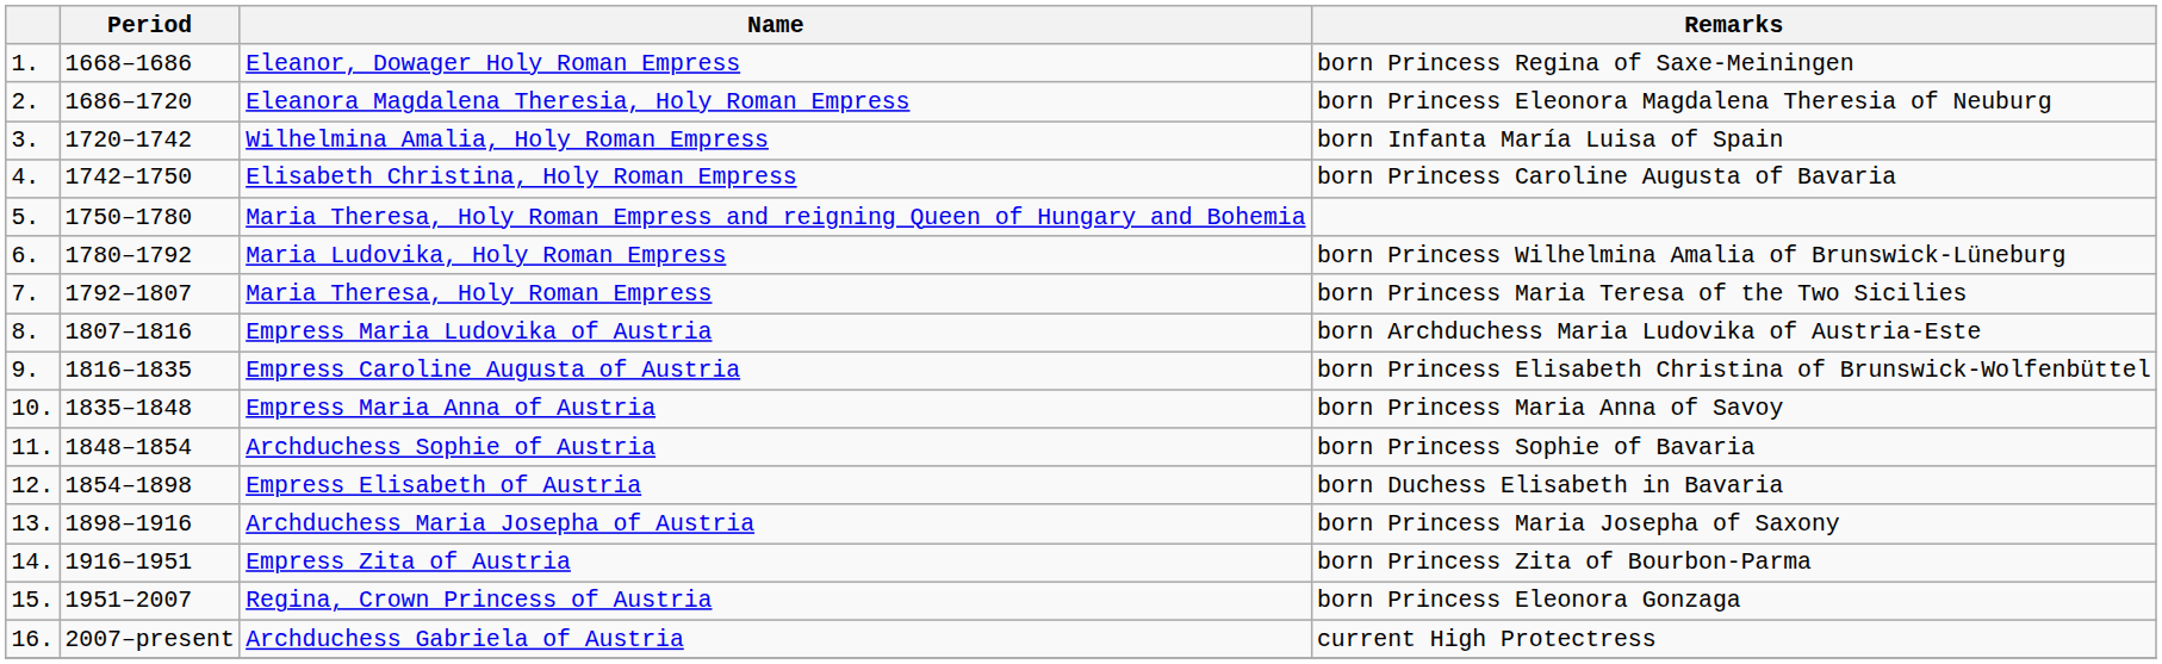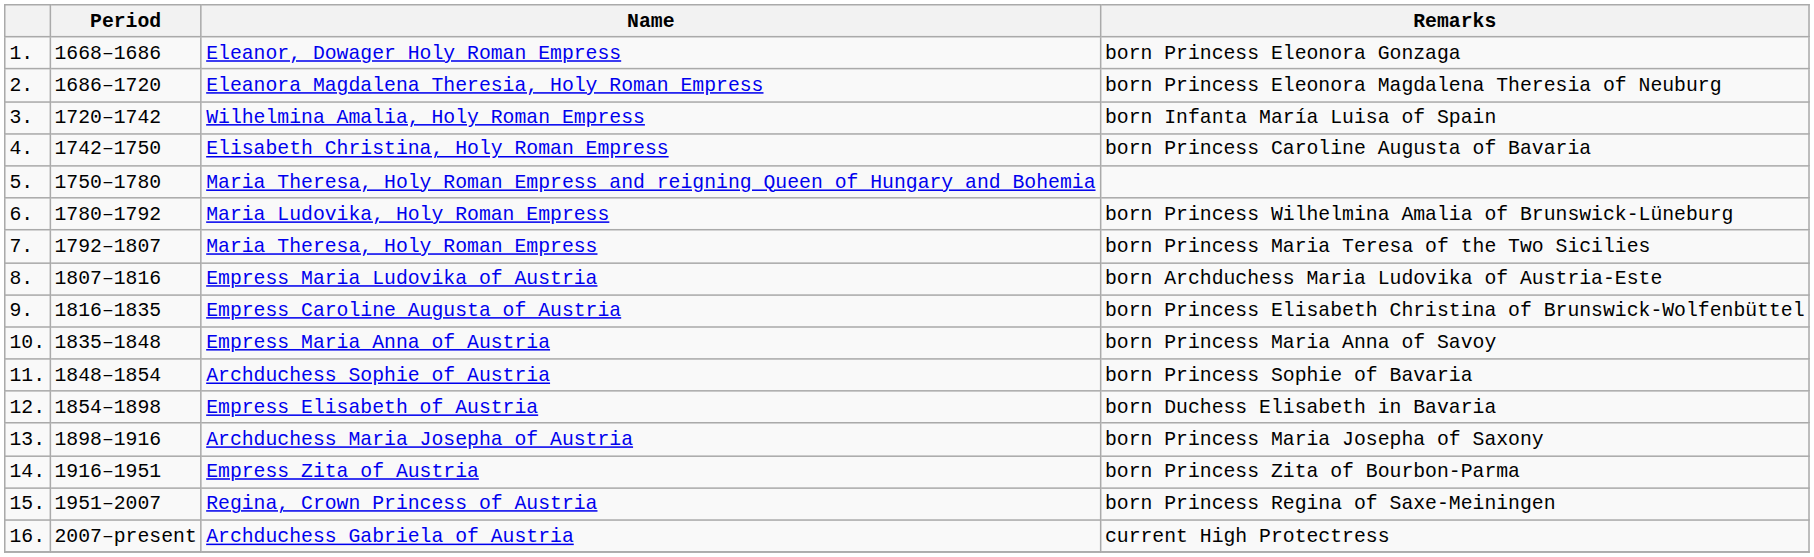Eleanor, Dowager Holy Roman Empress | Remarks: born Princess Regina of Saxe-Meiningen -> born Princess Eleonora Gonzaga
Regina, Crown Princess of Austria | Remarks: born Princess Eleonora Gonzaga -> born Princess Regina of Saxe-Meiningen
